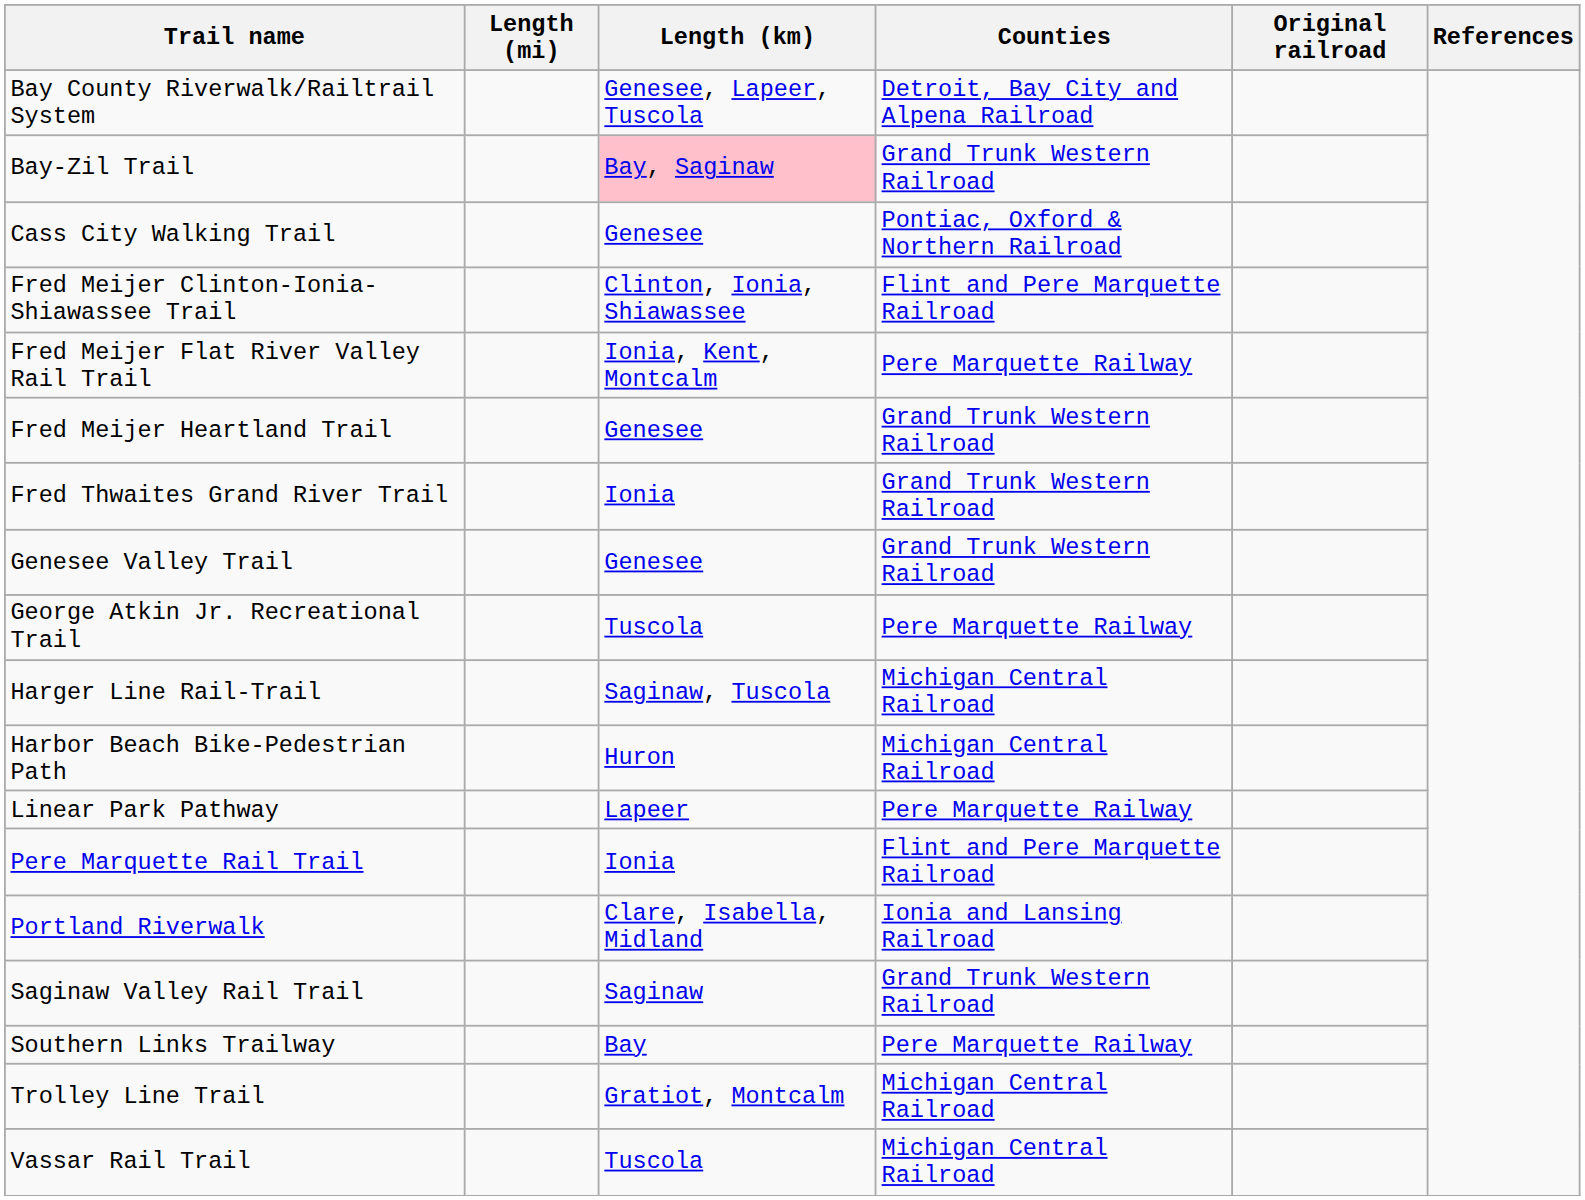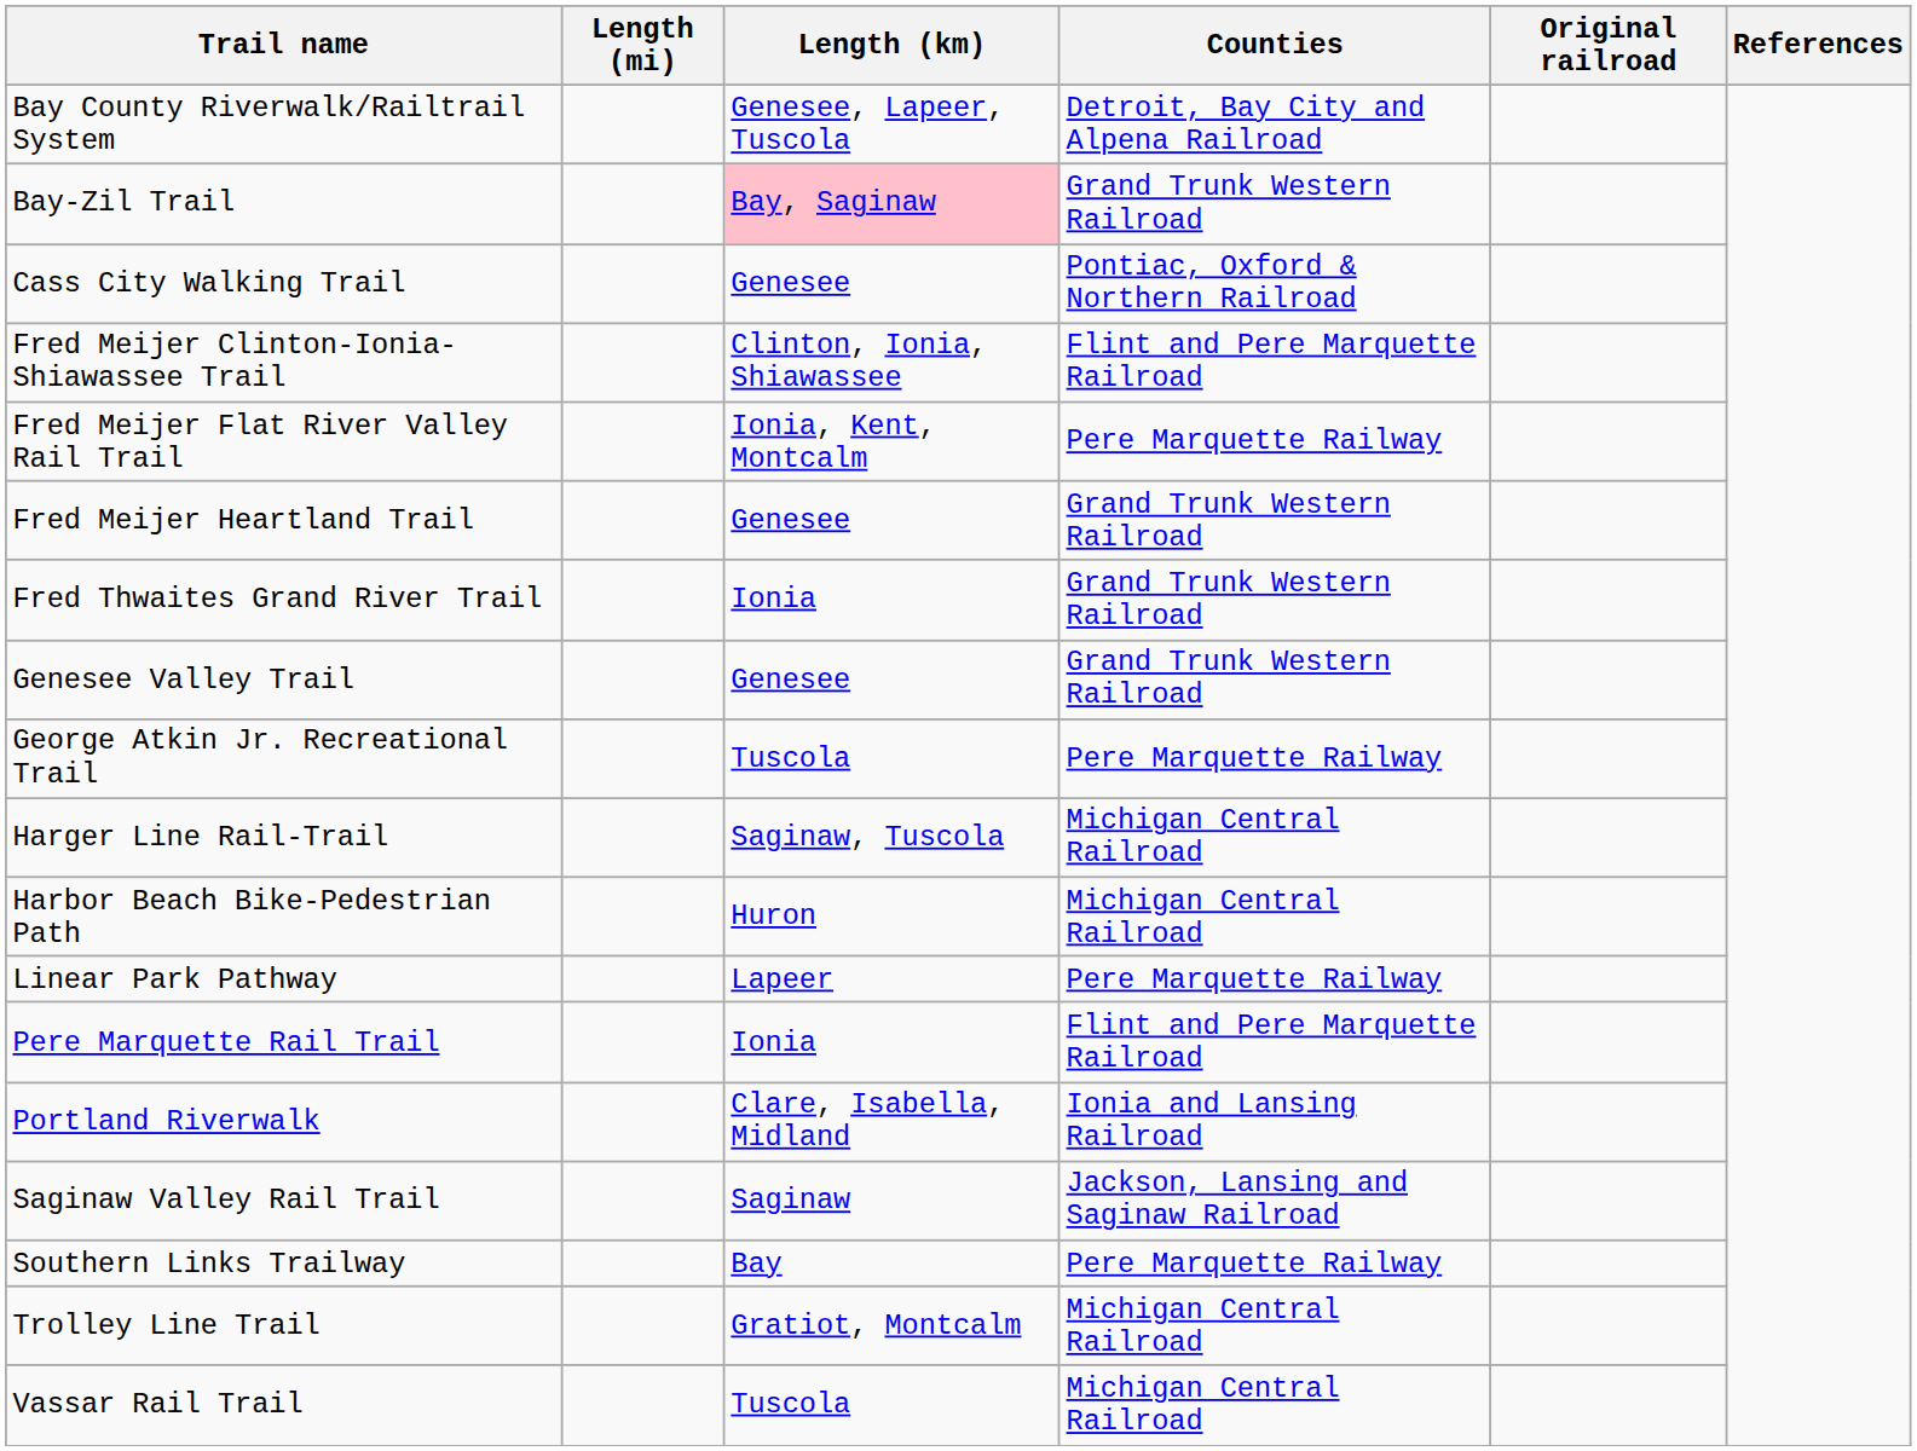Saginaw Valley Rail Trail | Counties: Grand Trunk Western Railroad -> Jackson, Lansing and Saginaw Railroad
